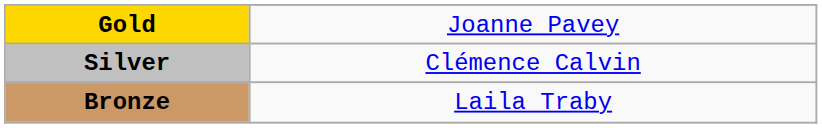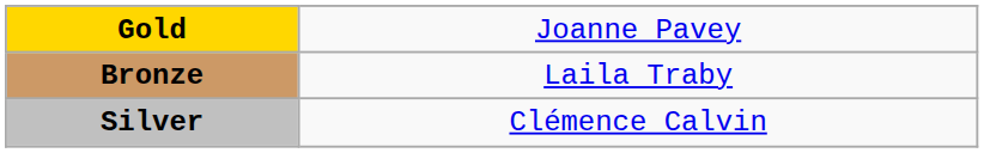rows swapped: Silver <-> Bronze
